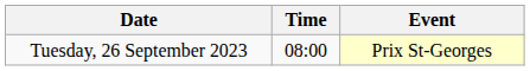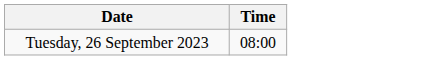- column: Event | Prix St-Georges
